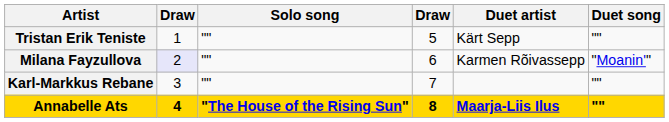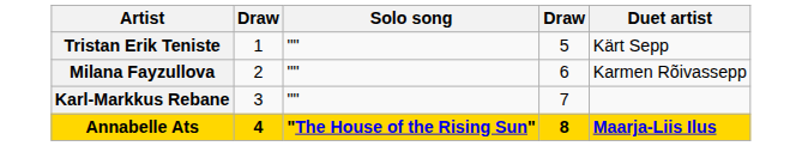- column: Duet song | "" | "Moanin'" | "" | ""
Milana Fayzullova | column 2: lavender background -> no background
